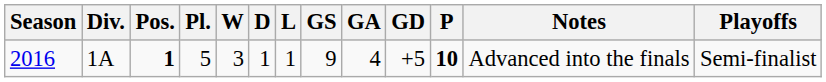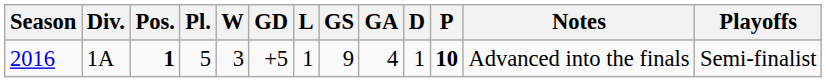columns swapped: D <-> GD
